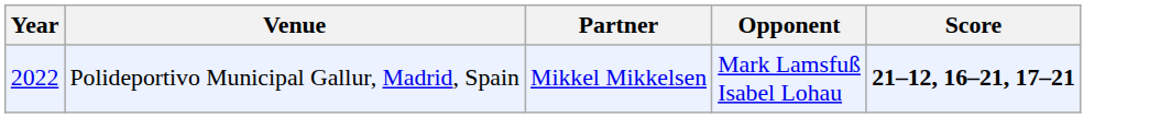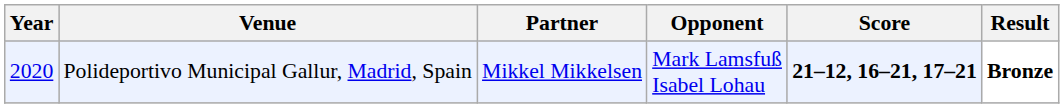+ column: Result | Bronze
Polideportivo Municipal Gallur, Madrid, Spain | Year: 2022 -> 2020
